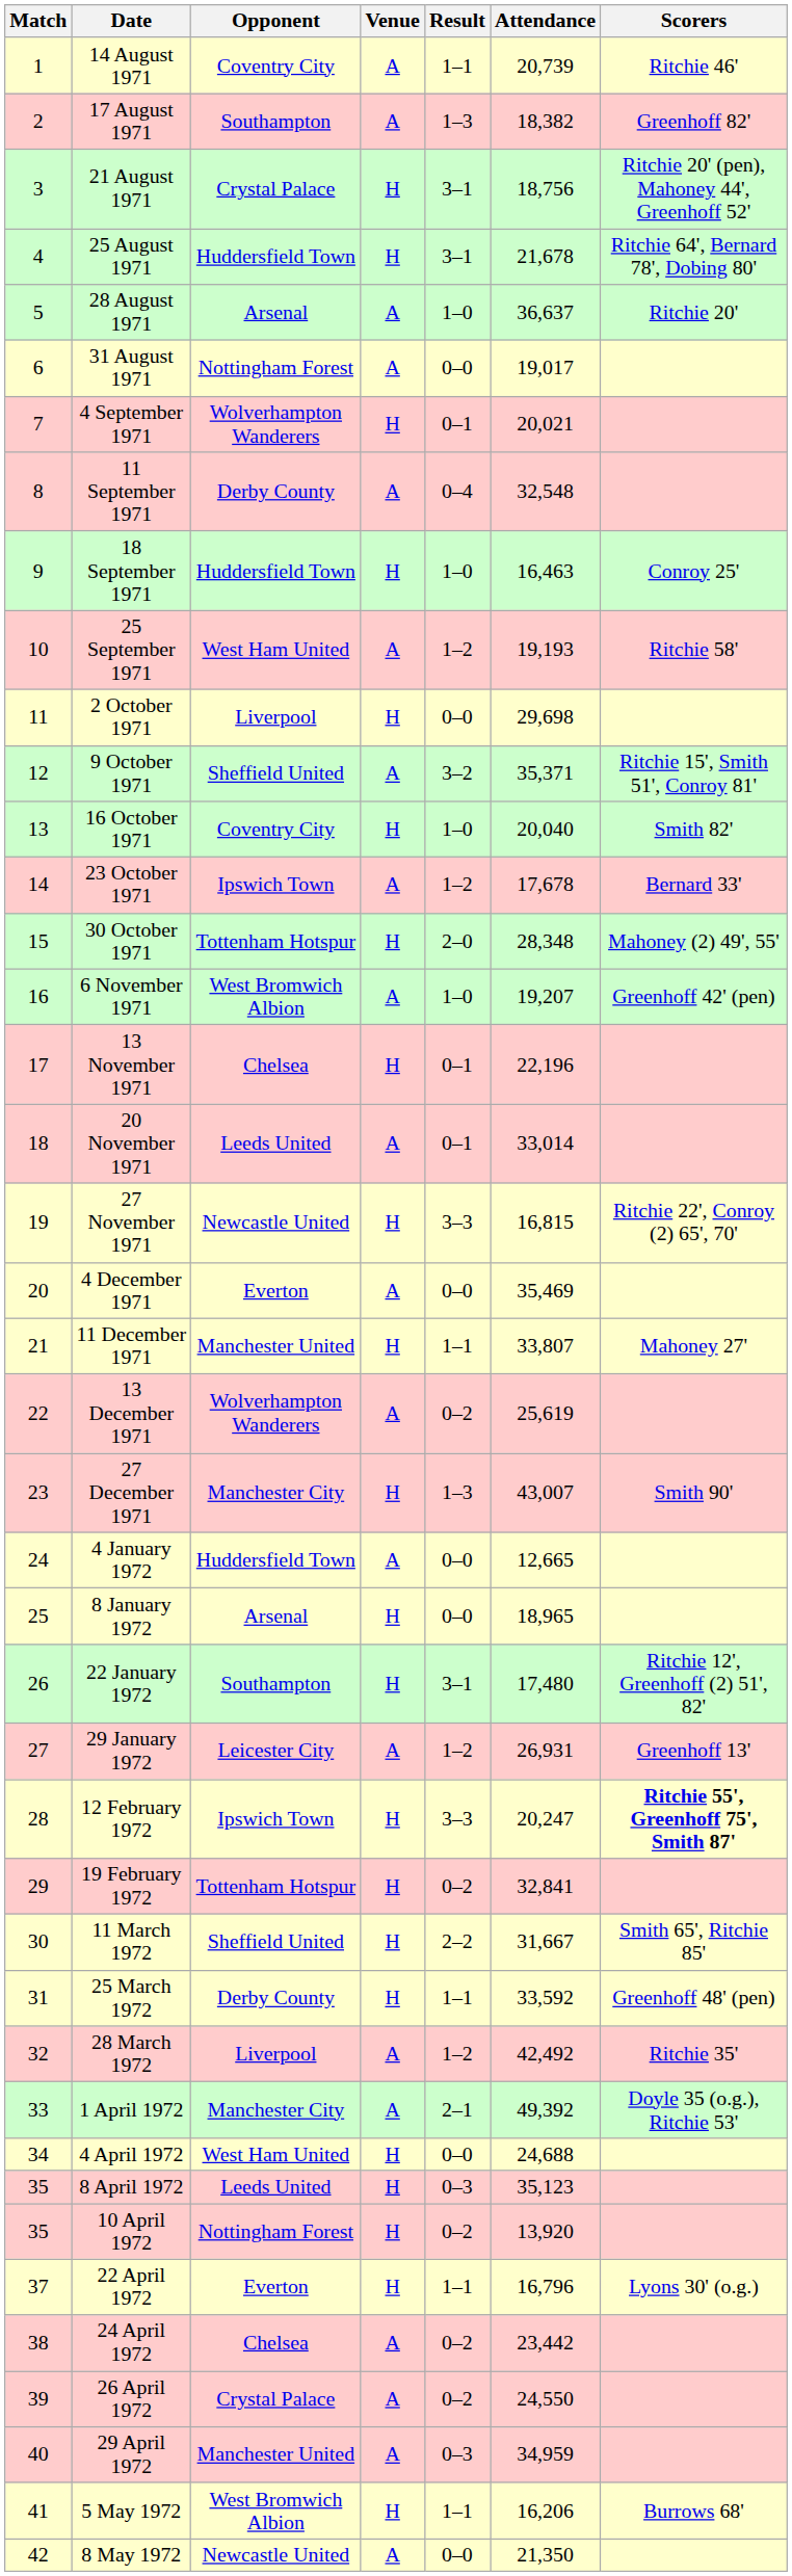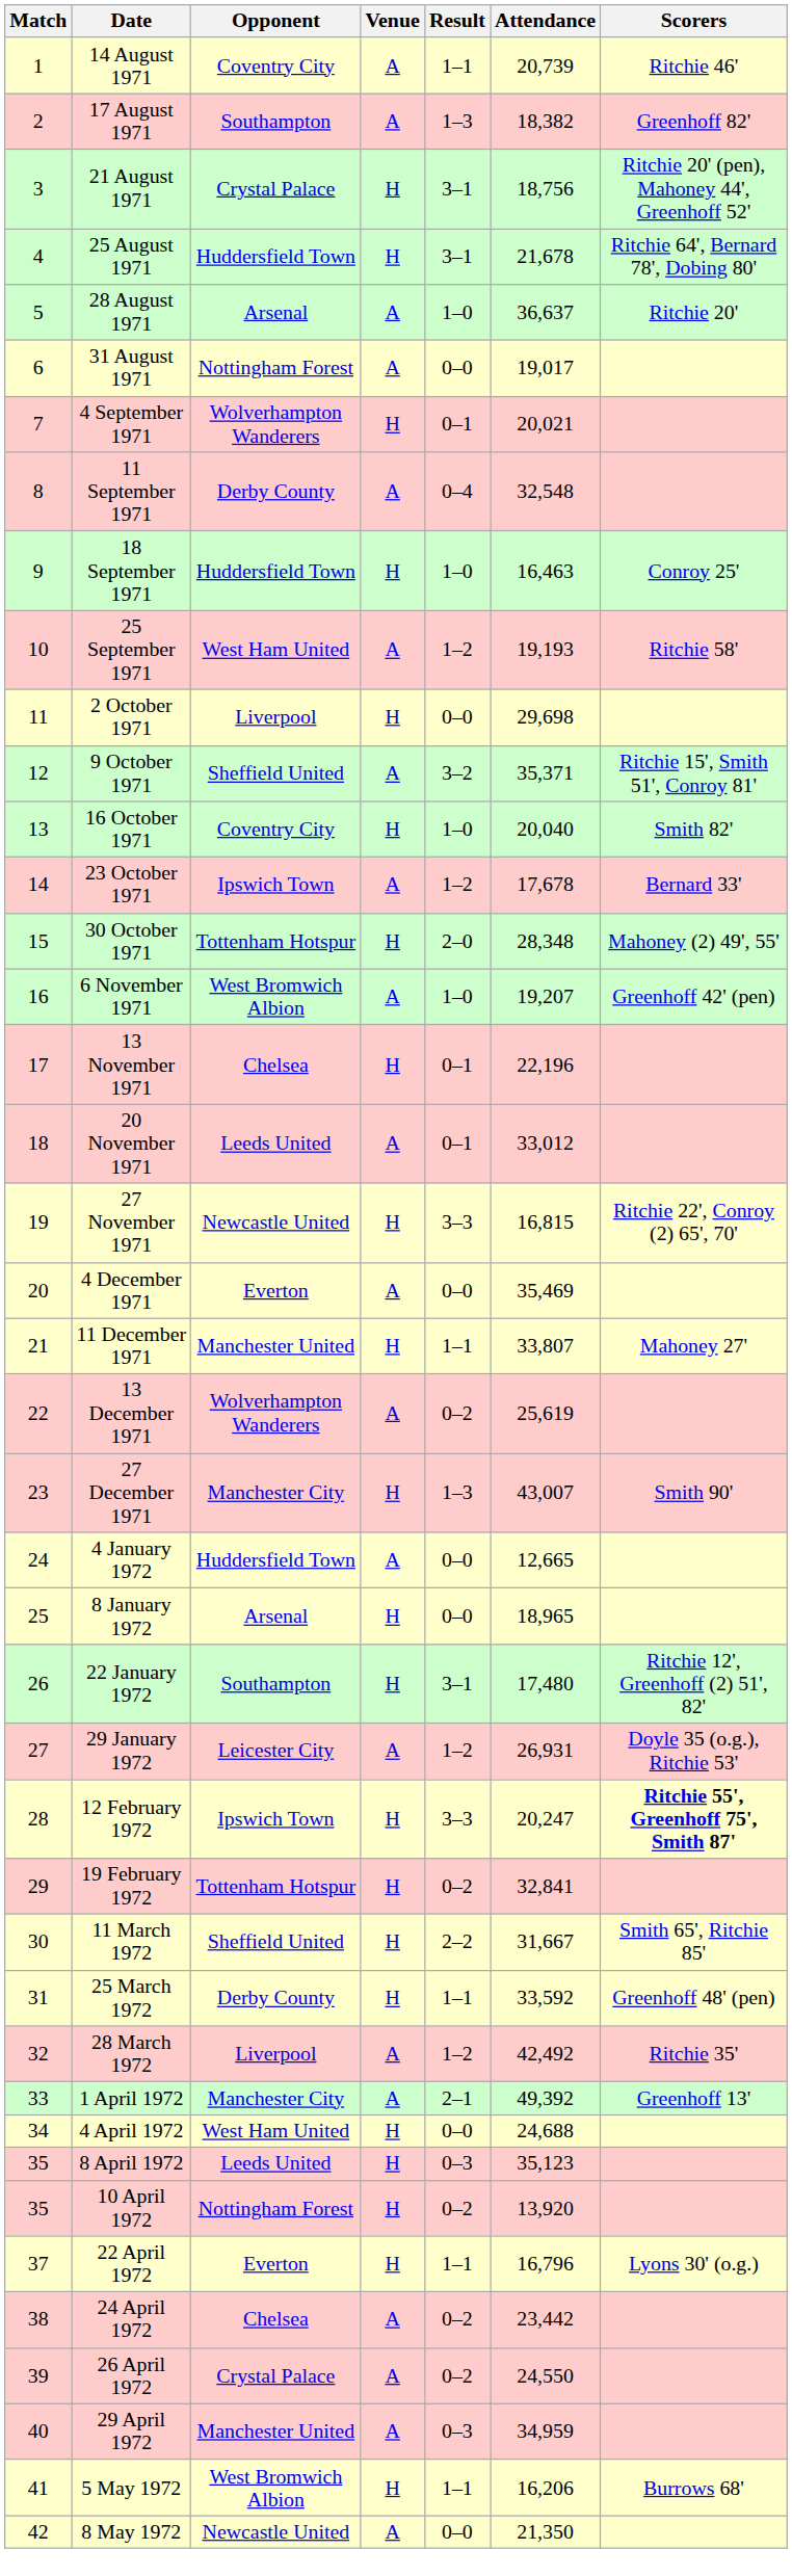20 November 1971 | Attendance: 33,014 -> 33,012
29 January 1972 | Scorers: Greenhoff 13' -> Doyle 35 (o.g.), Ritchie 53'
1 April 1972 | Scorers: Doyle 35 (o.g.), Ritchie 53' -> Greenhoff 13'
